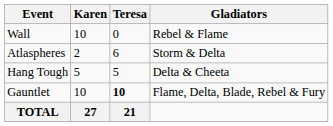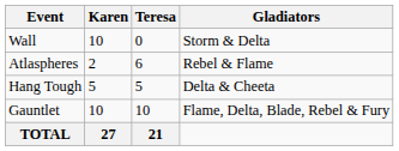Wall | Gladiators: Rebel & Flame -> Storm & Delta
Atlaspheres | Gladiators: Storm & Delta -> Rebel & Flame
Gauntlet | Teresa: bold -> normal
